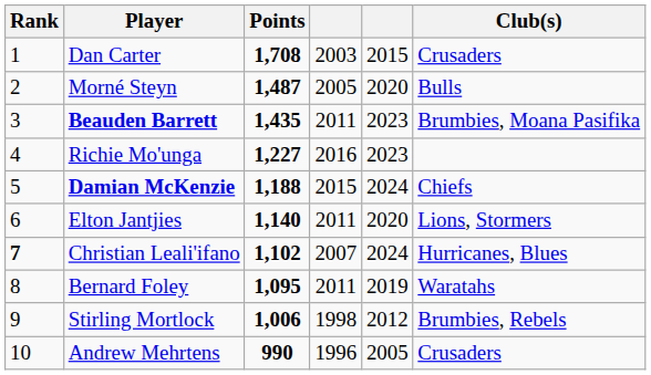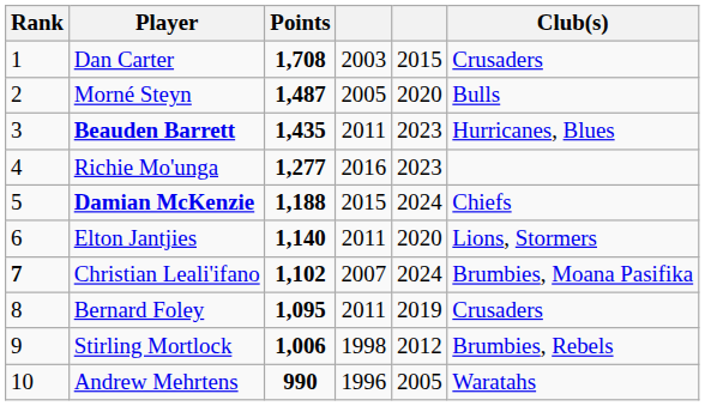Beauden Barrett | Club(s): Brumbies, Moana Pasifika -> Hurricanes, Blues
Richie Mo'unga | Points: 1,227 -> 1,277
Christian Leali'ifano | Club(s): Hurricanes, Blues -> Brumbies, Moana Pasifika
Bernard Foley | Club(s): Waratahs -> Crusaders
Andrew Mehrtens | Club(s): Crusaders -> Waratahs
